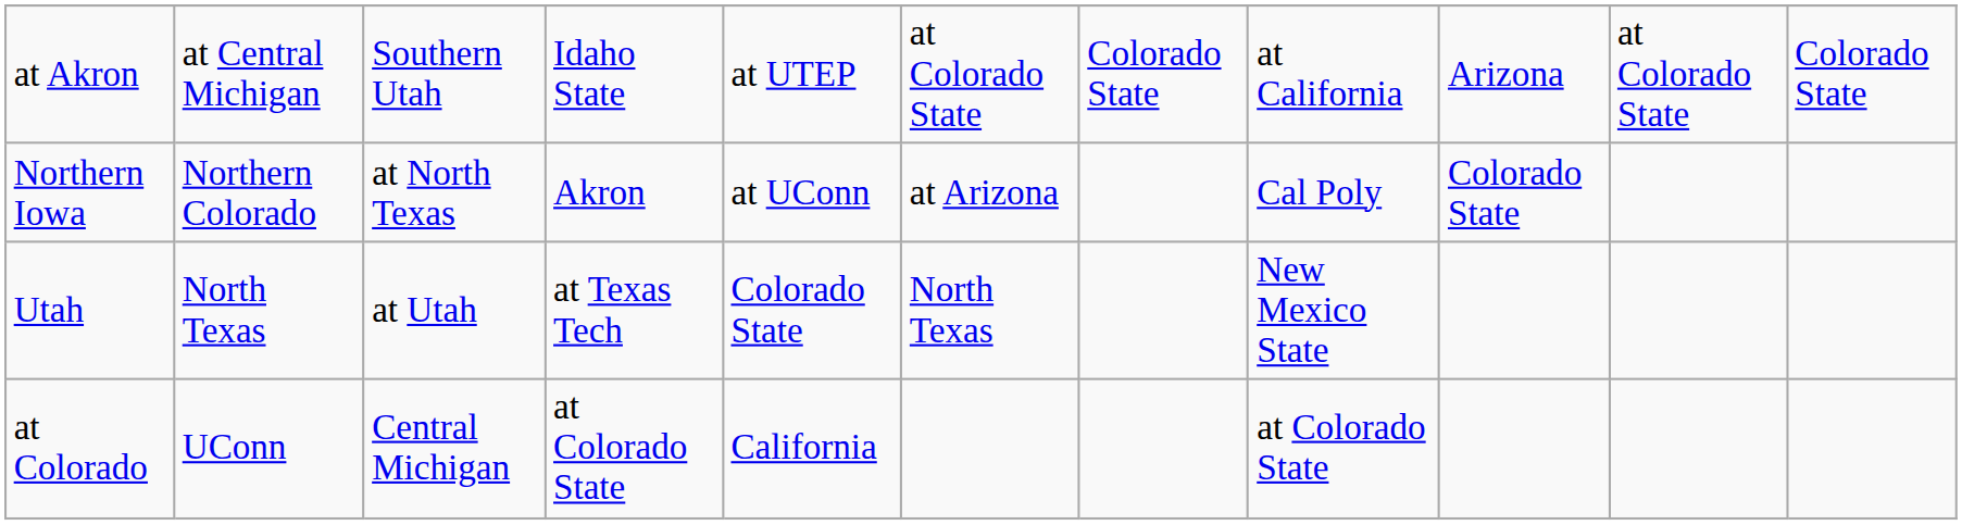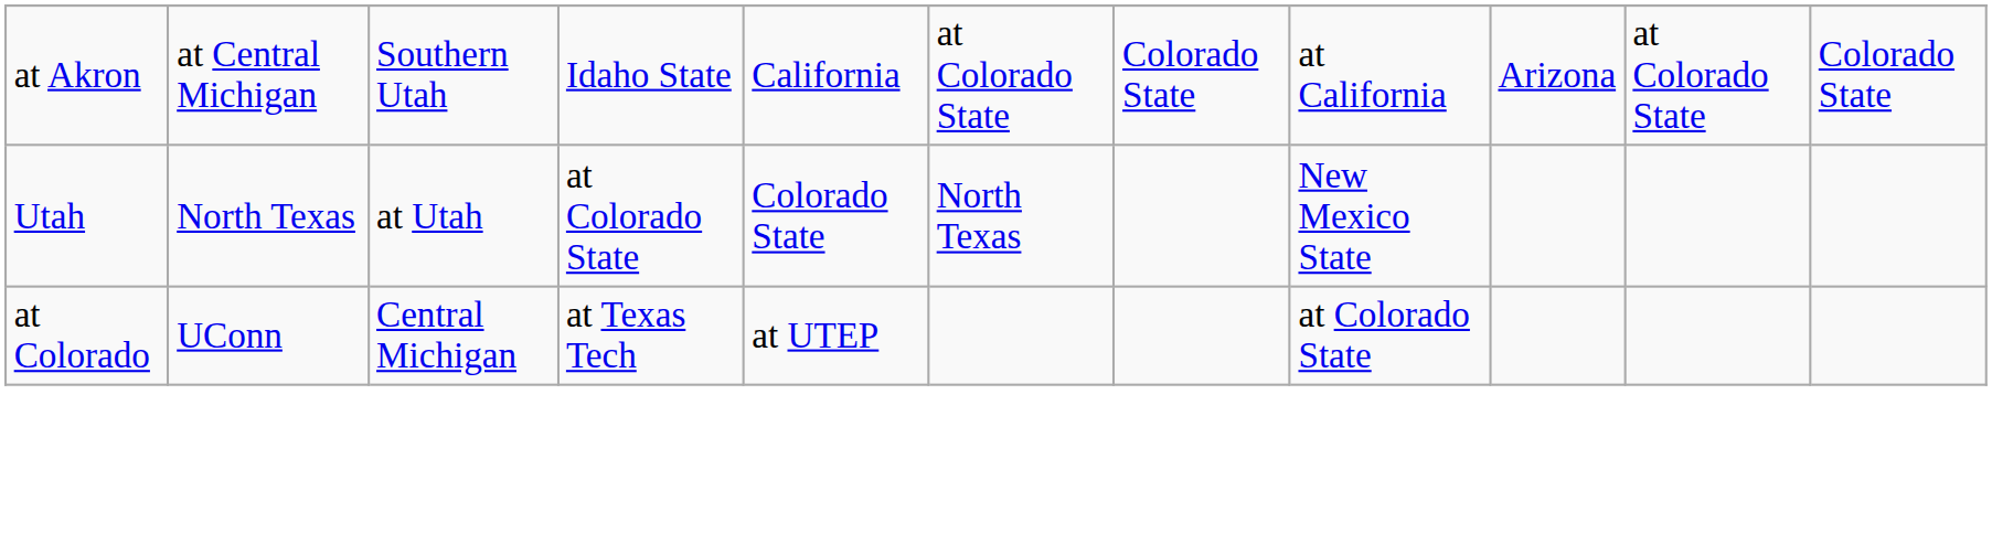at Akron | column 5: at UTEP -> California
- row: Northern Iowa | Northern Colorado | at North Texas | Akron | at UConn | at Arizona | Cal Poly | Colorado State
Utah | column 4: at Texas Tech -> at Colorado State
at Colorado | column 4: at Colorado State -> at Texas Tech
at Colorado | column 5: California -> at UTEP
